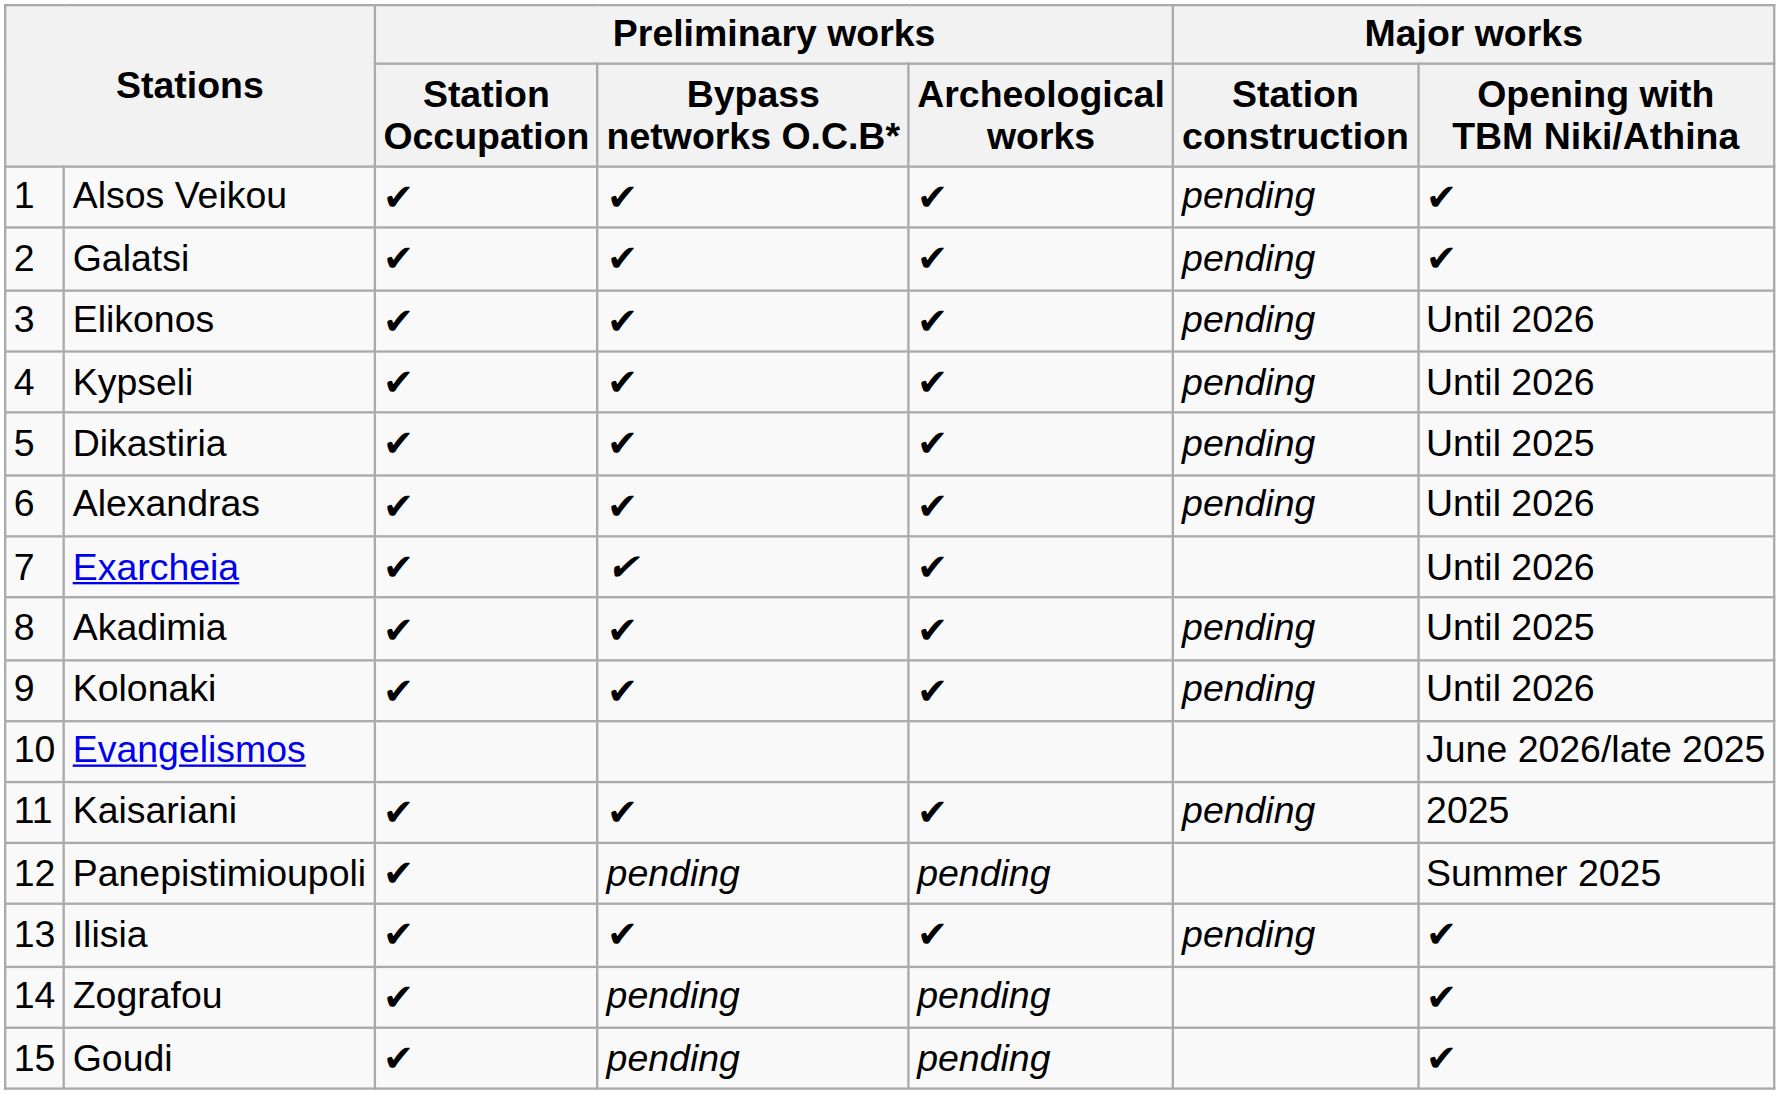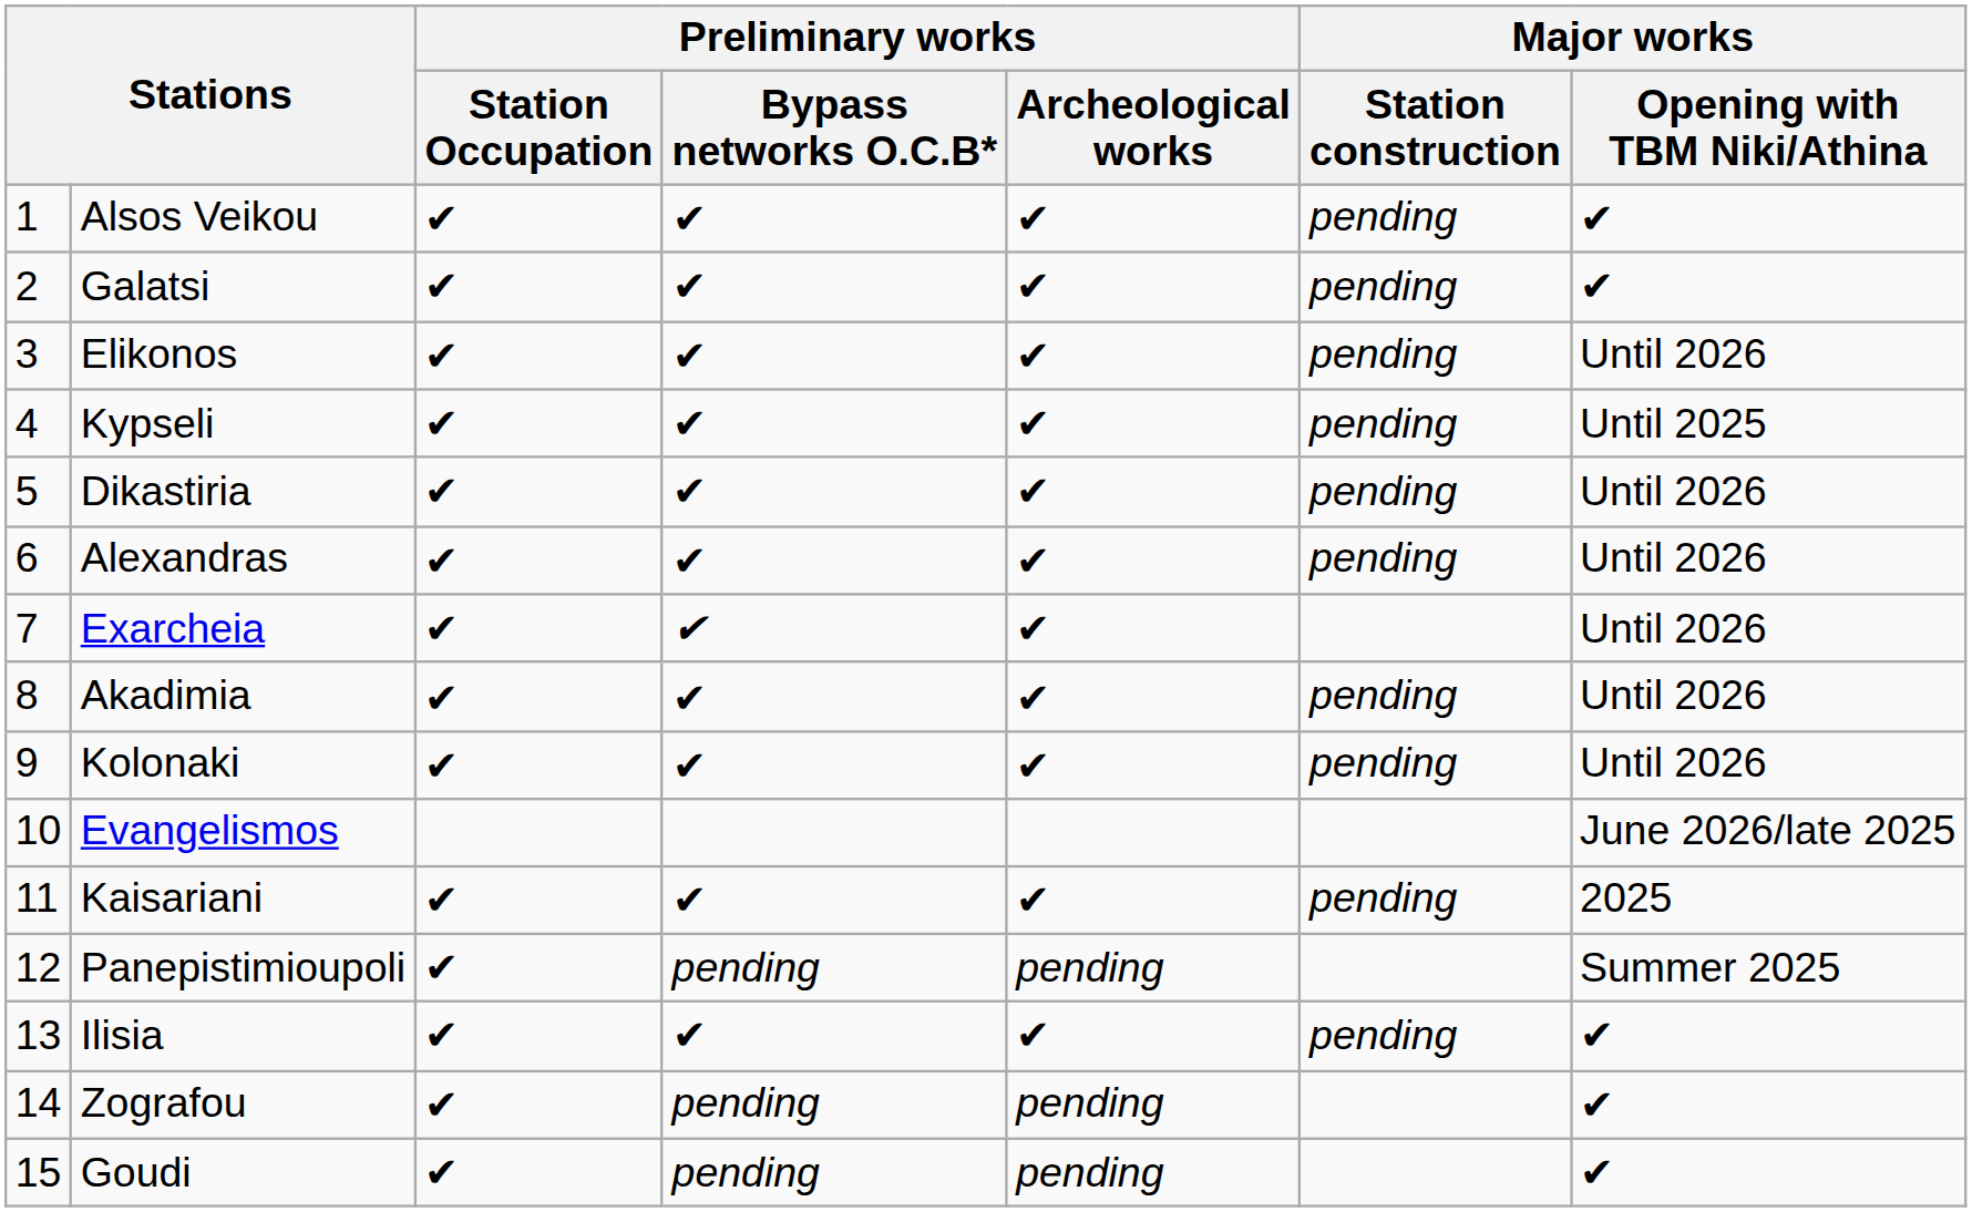Kypseli | Major works / Opening with ΤΒΜ Niki/Athina: Until 2026 -> Until 2025
Dikastiria | Major works / Opening with ΤΒΜ Niki/Athina: Until 2025 -> Until 2026
Akadimia | Major works / Opening with ΤΒΜ Niki/Athina: Until 2025 -> Until 2026
